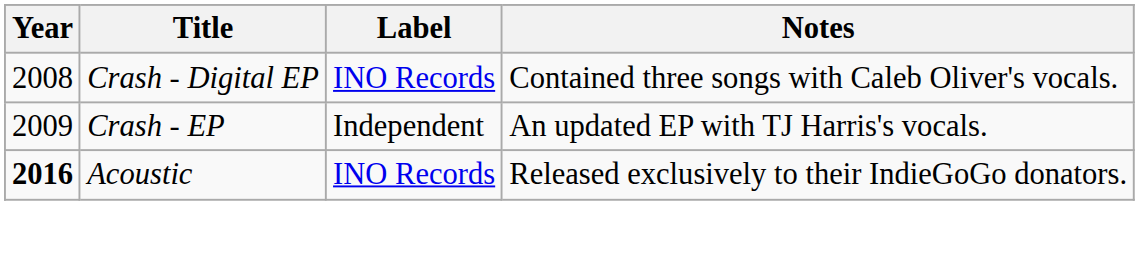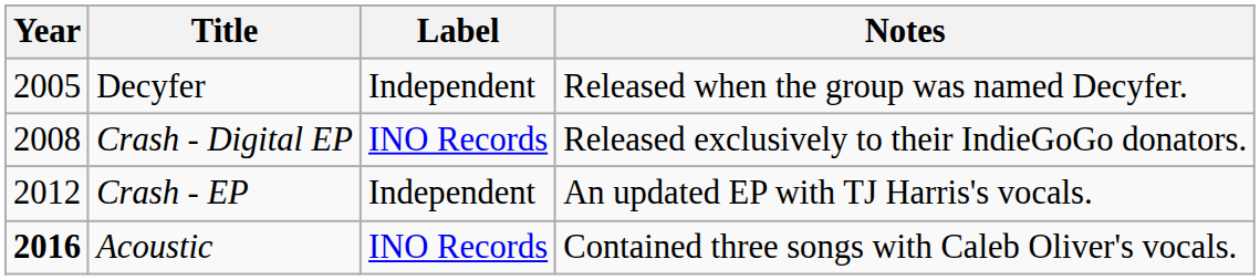+ row: 2005 | Decyfer | Independent | Released when the group was named Decyfer.
Crash - Digital EP | Notes: Contained three songs with Caleb Oliver's vocals. -> Released exclusively to their IndieGoGo donators.
Crash - EP | Year: 2009 -> 2012
Acoustic | Notes: Released exclusively to their IndieGoGo donators. -> Contained three songs with Caleb Oliver's vocals.
